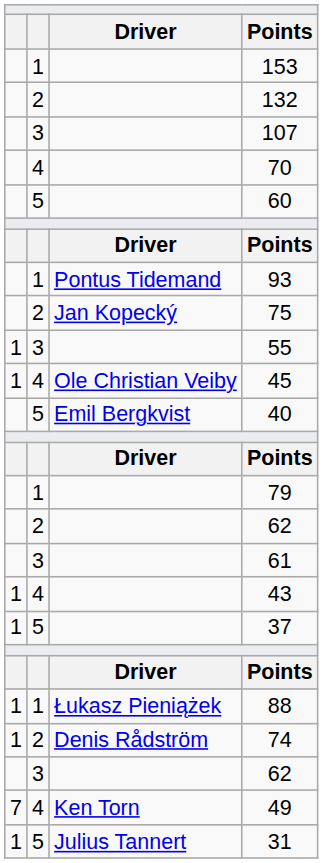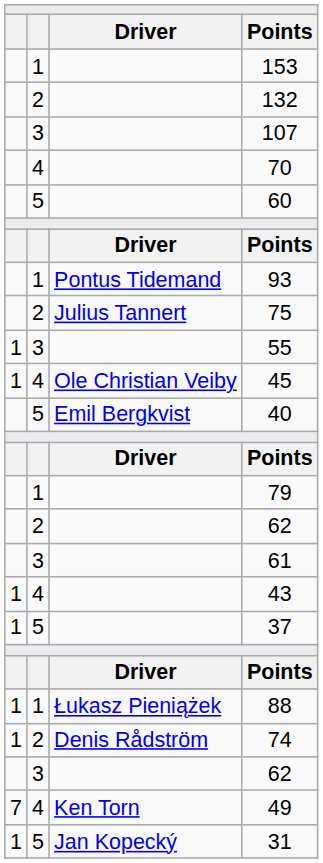75 | column 3: Jan Kopecký -> Julius Tannert
31 | column 3: Julius Tannert -> Jan Kopecký
